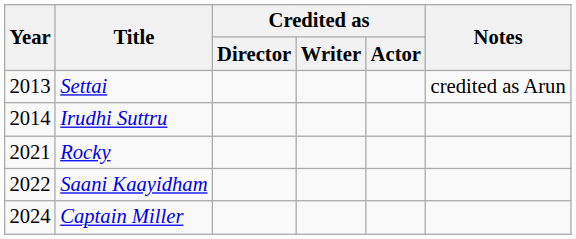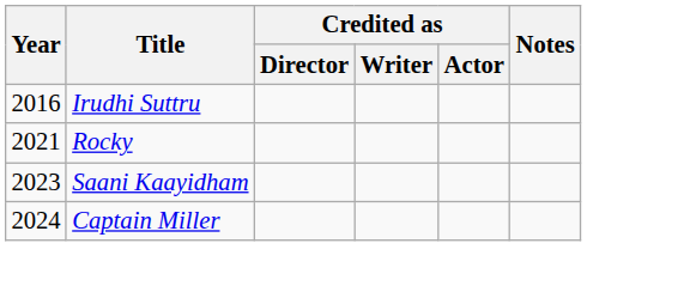- row: 2013 | Settai | credited as Arun
Irudhi Suttru | Year: 2014 -> 2016
Saani Kaayidham | Year: 2022 -> 2023
